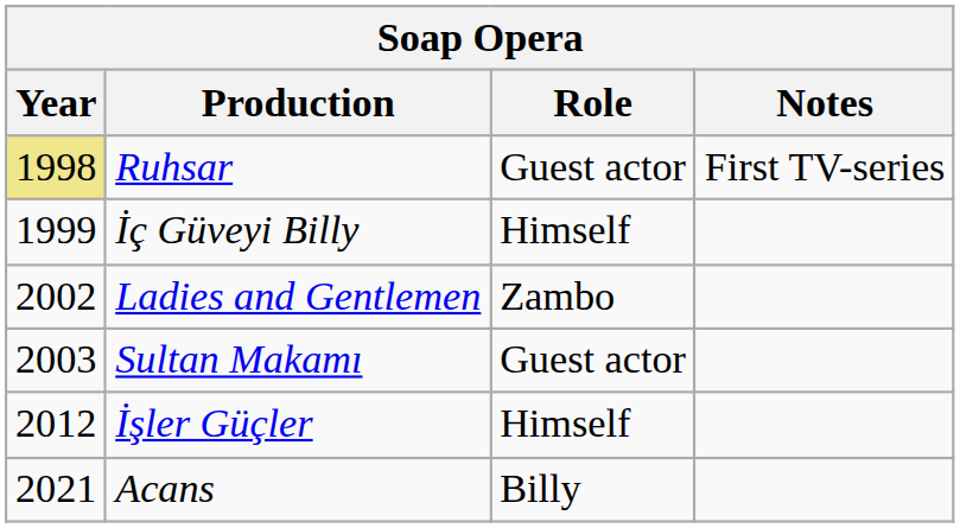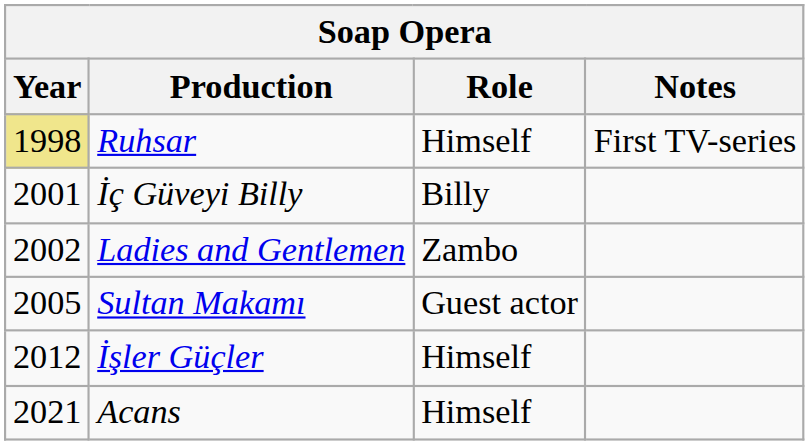Ruhsar | Role: Guest actor -> Himself
İç Güveyi Billy | Year: 1999 -> 2001
İç Güveyi Billy | Role: Himself -> Billy
Sultan Makamı | Year: 2003 -> 2005
Acans | Role: Billy -> Himself
